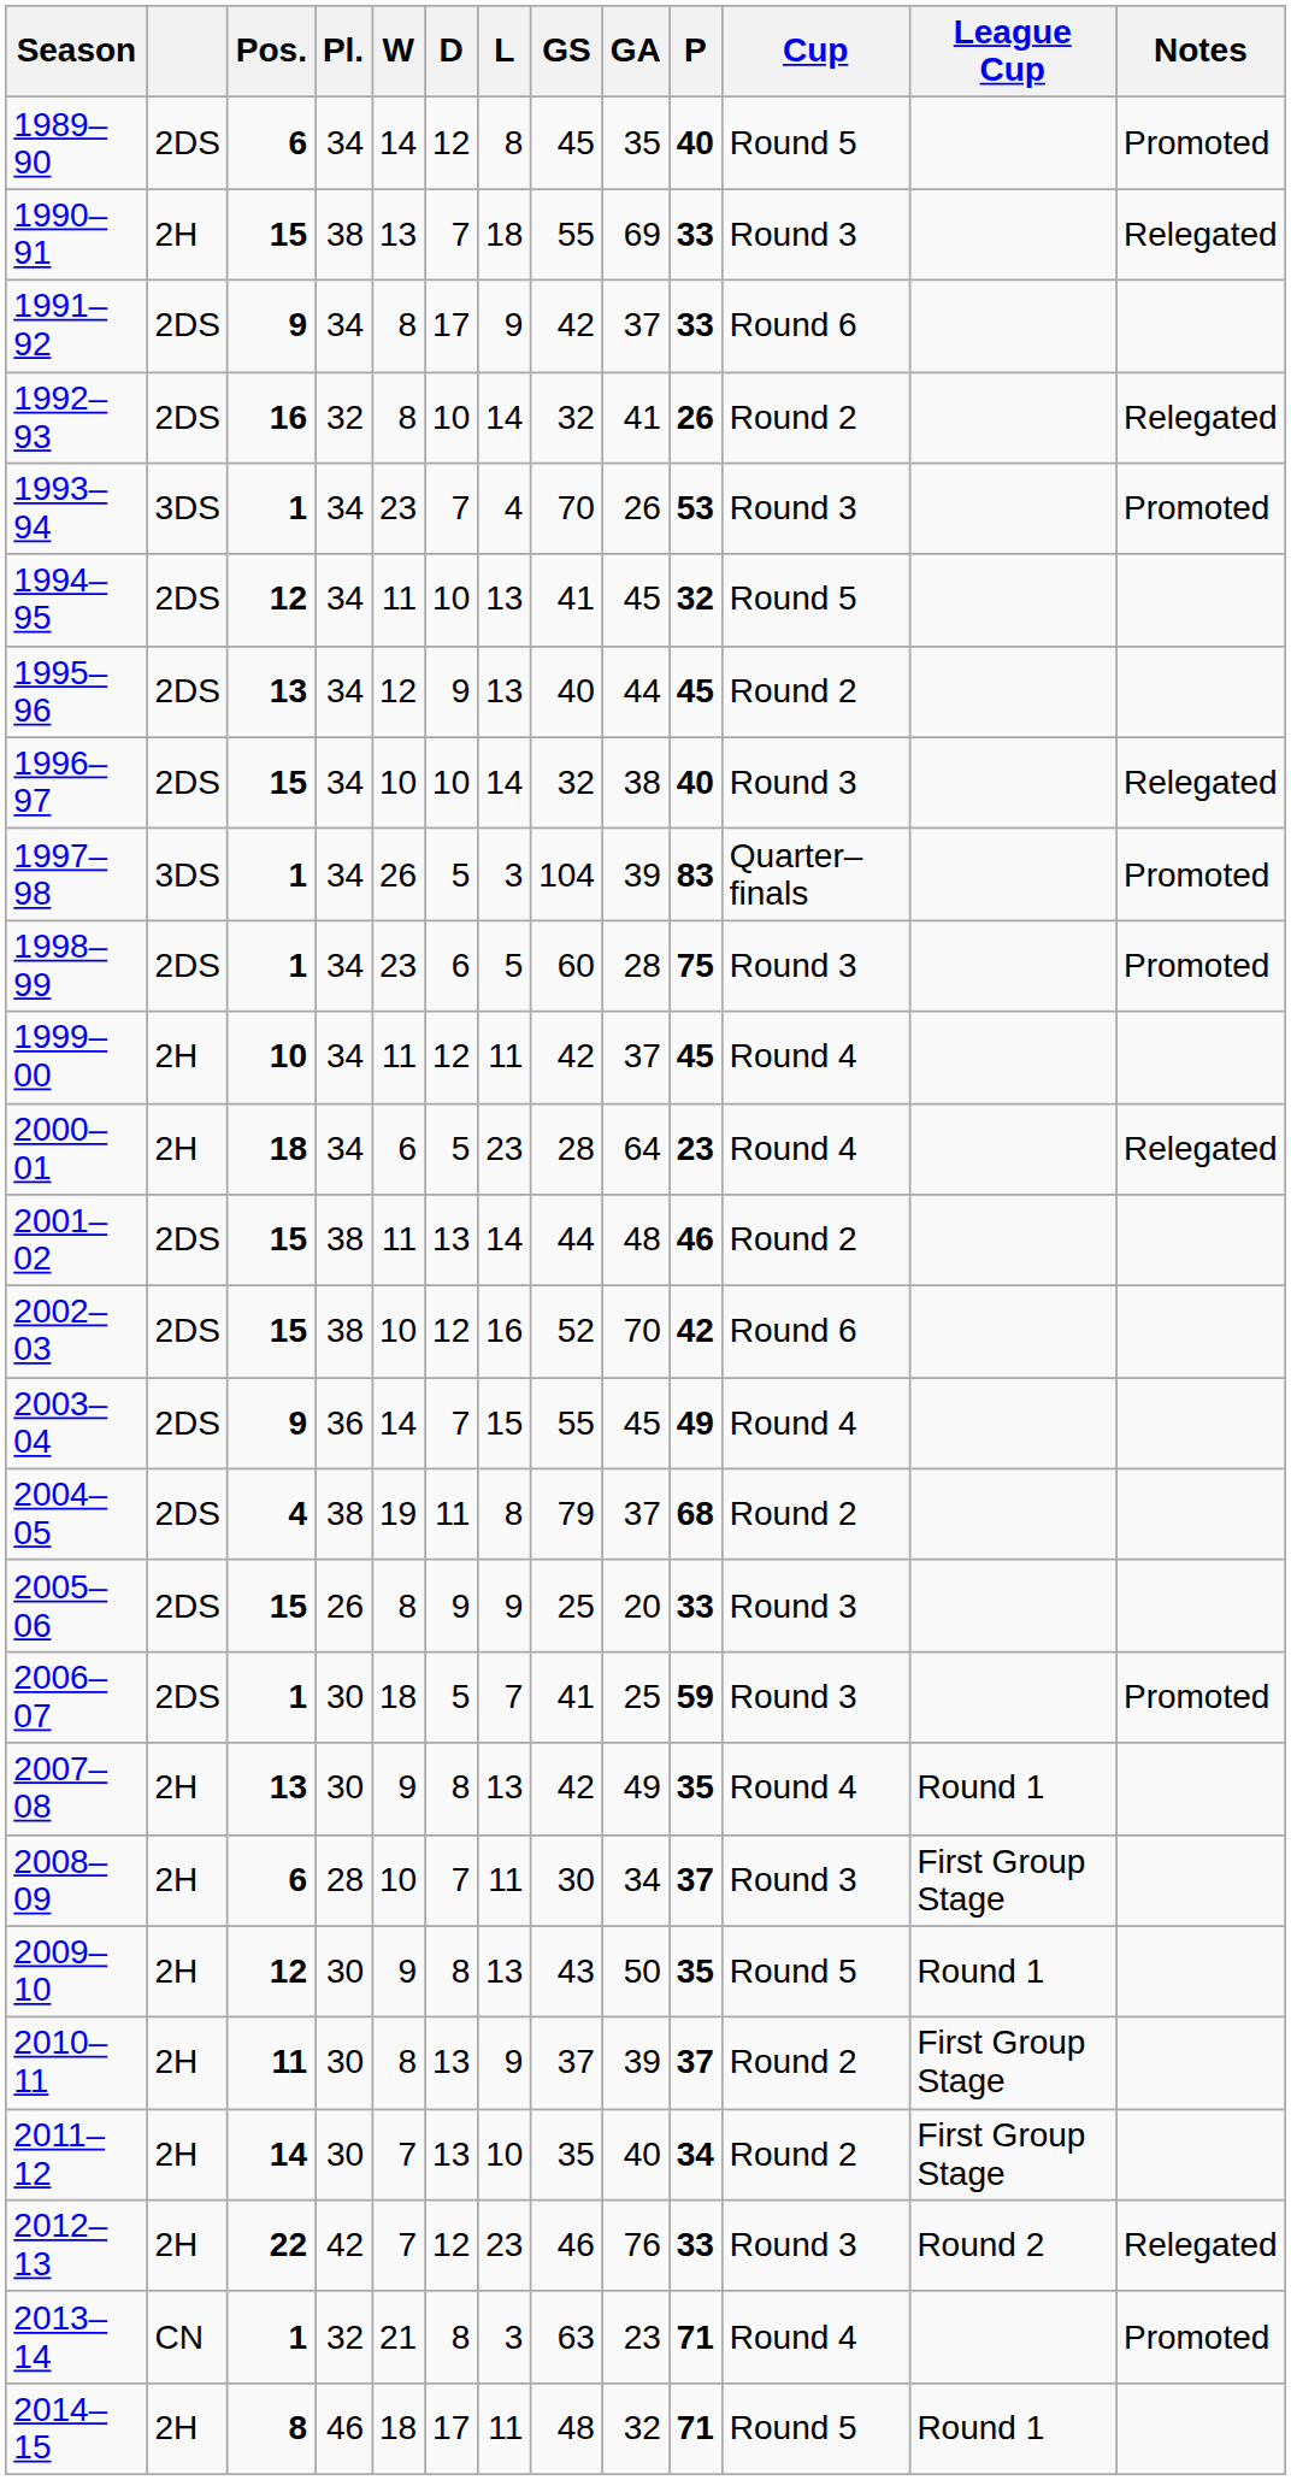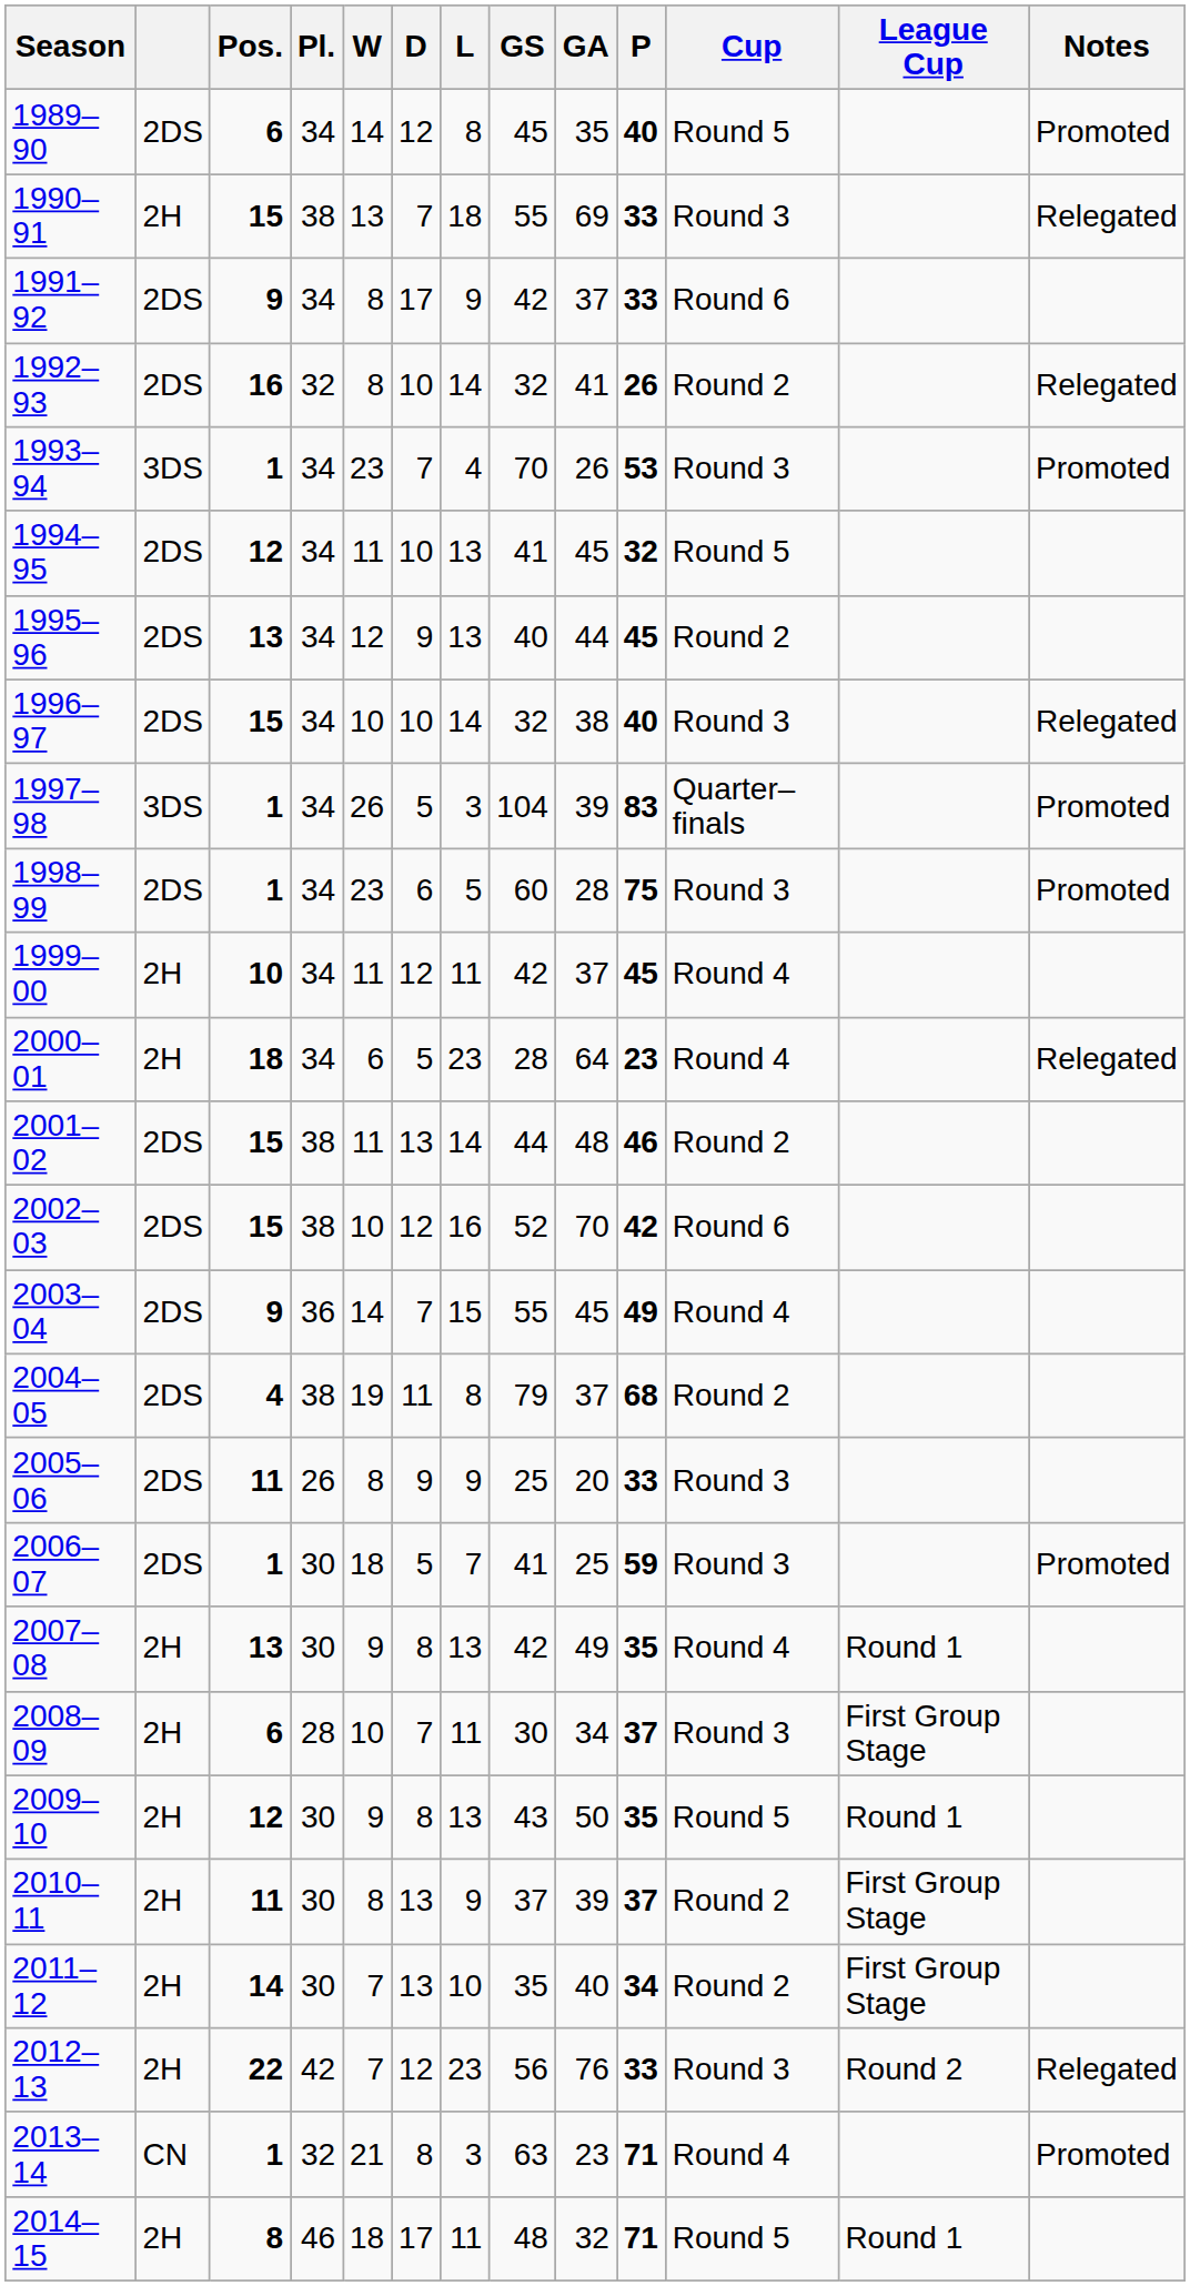2005–06 | Pos.: 15 -> 11
2012–13 | GS: 46 -> 56
